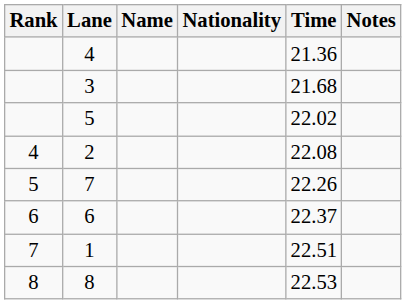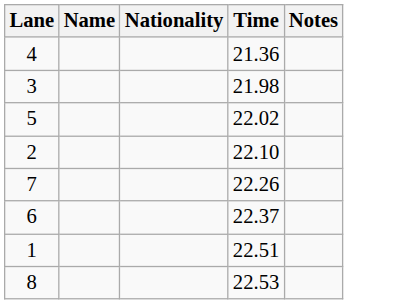- column: Rank | 4 | 5 | 6 | 7 | 8
3 | Time: 21.68 -> 21.98
2 | Time: 22.08 -> 22.10
